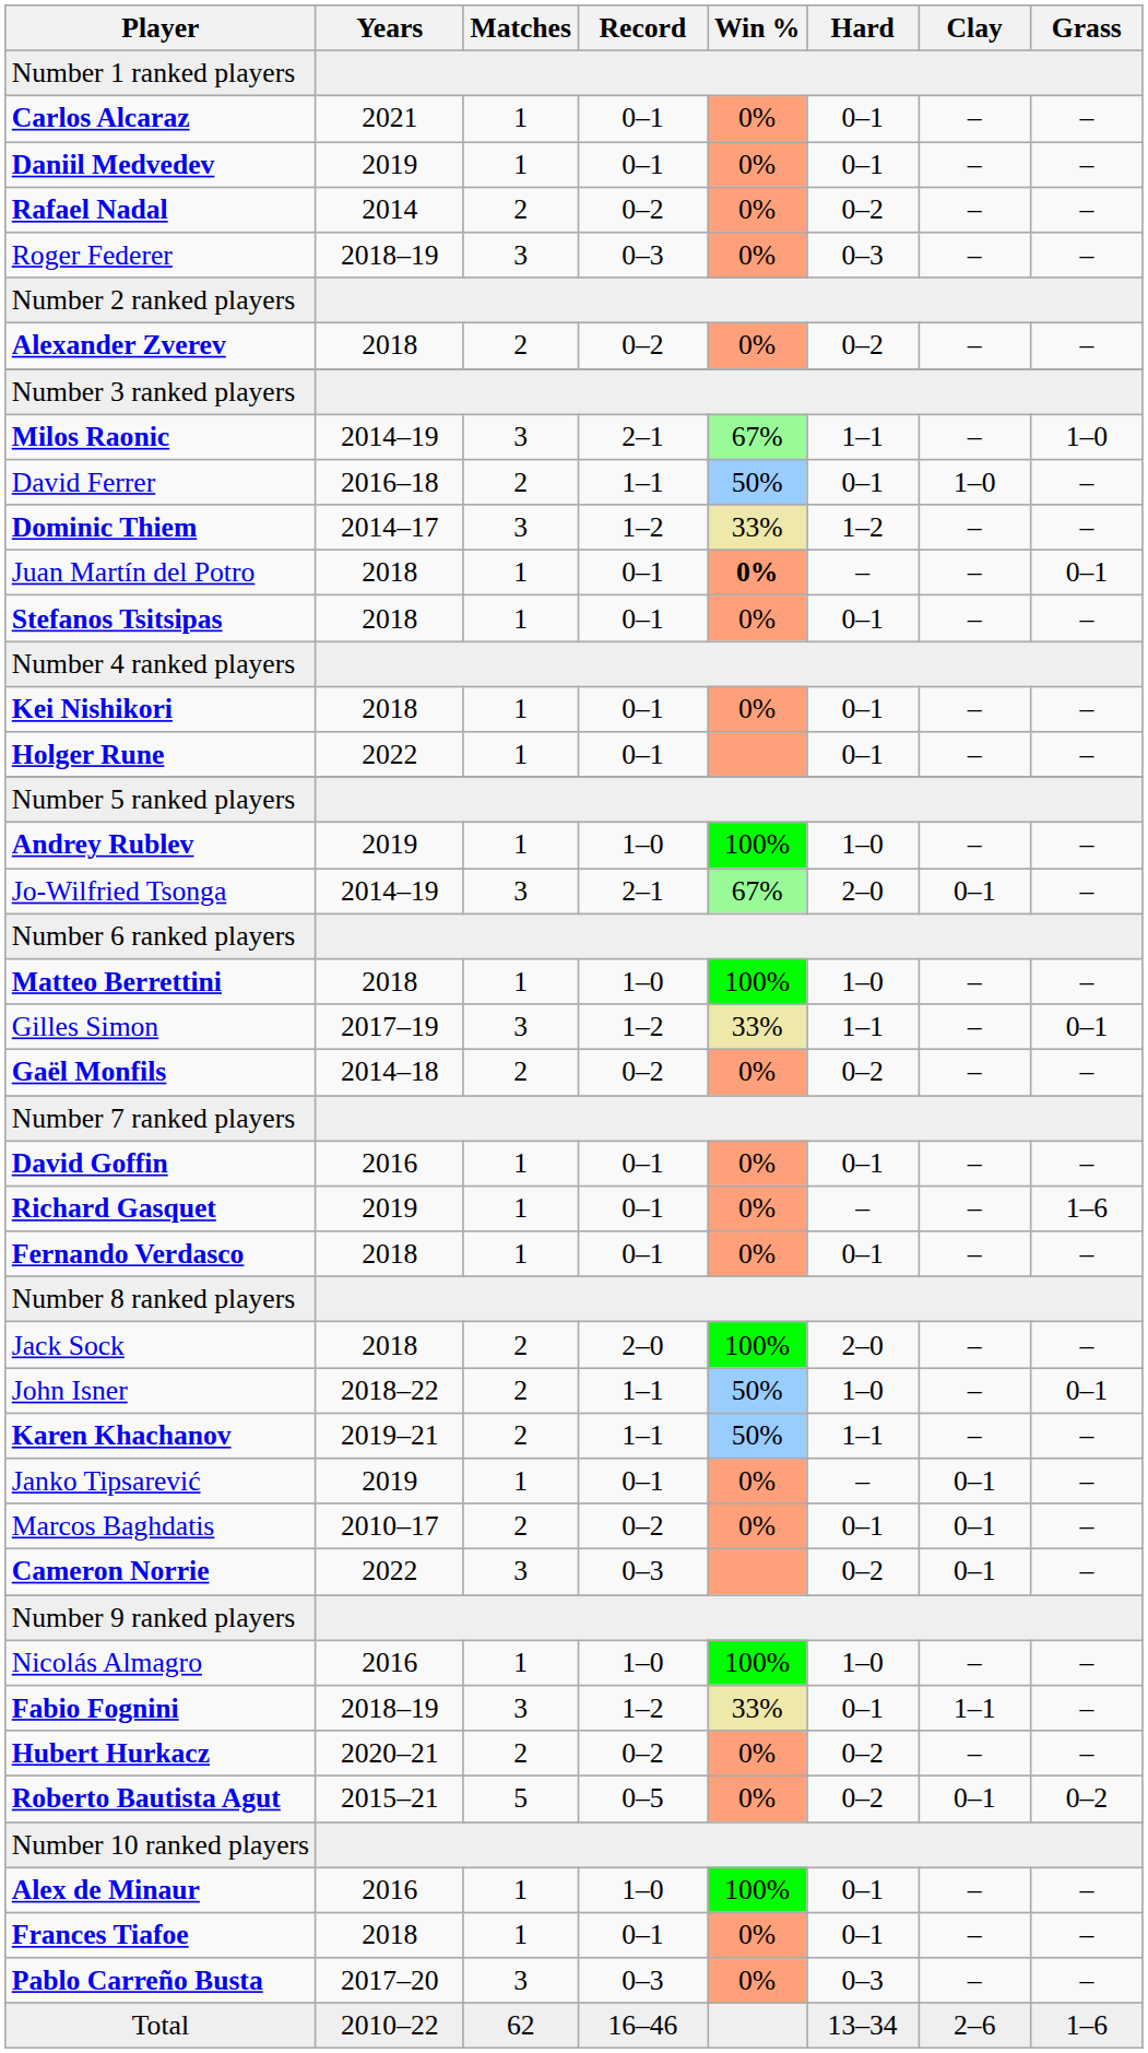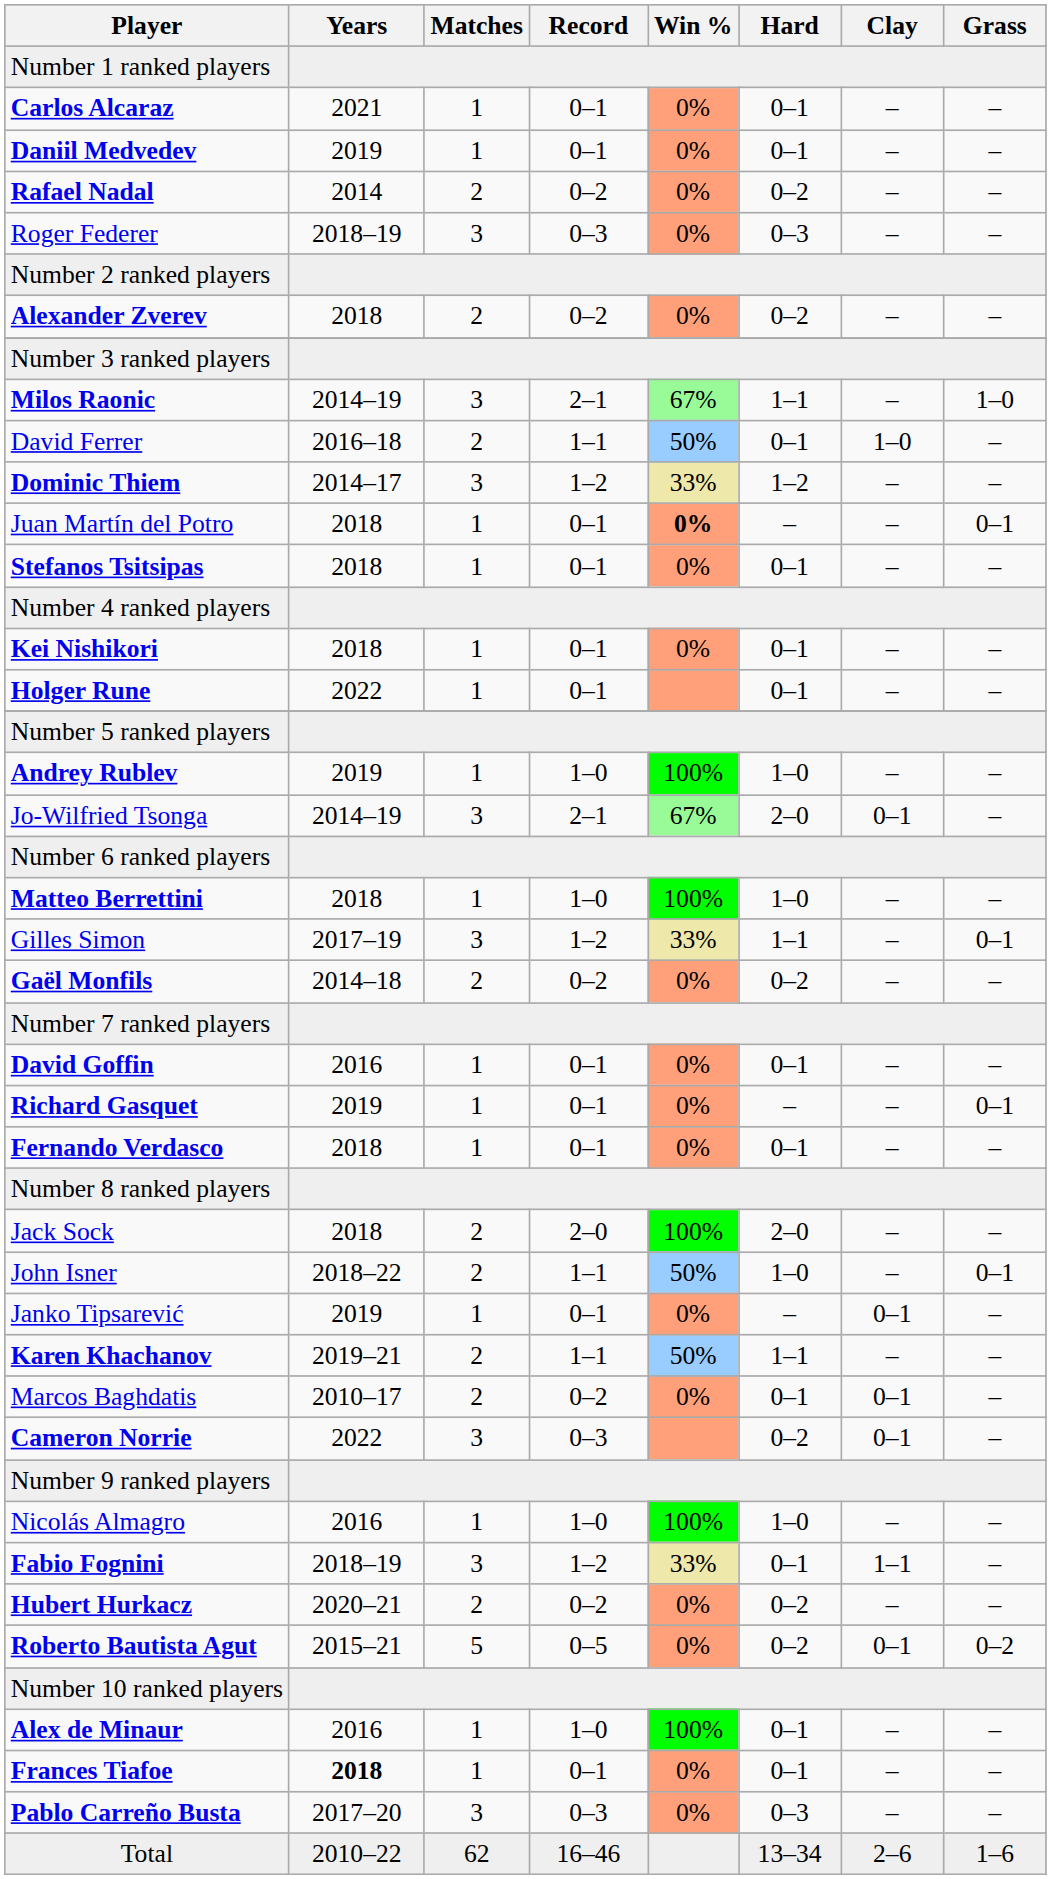Richard Gasquet | Grass: 1–6 -> 0–1
rows swapped: Karen Khachanov <-> Janko Tipsarević
Frances Tiafoe | Years: normal -> bold
